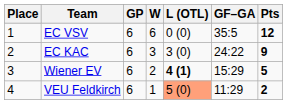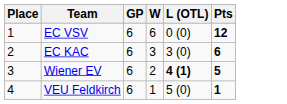- column: GF–GA | 35:5 | 24:22 | 15:29 | 11:29
EC KAC | Pts: 9 -> 6
VEU Feldkirch | L (OTL): lightsalmon background -> no background
VEU Feldkirch | Pts: 2 -> 1
